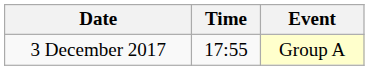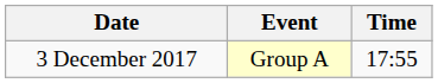columns swapped: Time <-> Event
